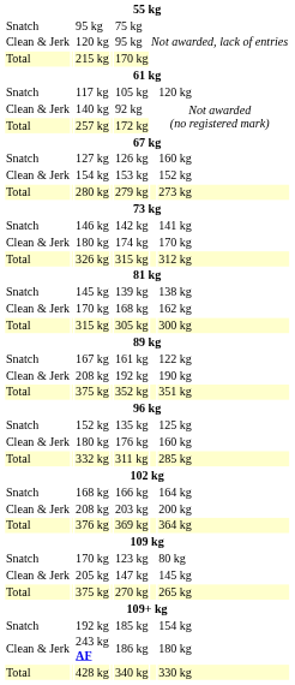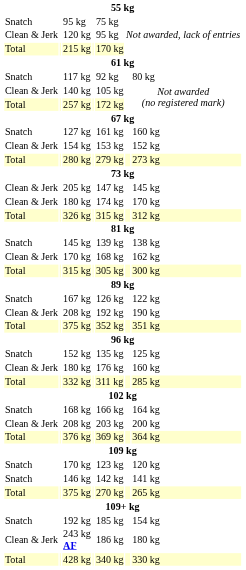117 kg | column 5: 105 kg -> 92 kg
117 kg | column 7: 120 kg -> 80 kg
140 kg | column 5: 92 kg -> 105 kg
127 kg | column 5: 126 kg -> 161 kg
rows swapped: 146 kg <-> 205 kg
167 kg | column 5: 161 kg -> 126 kg
Snatch / 170 kg | column 7: 80 kg -> 120 kg
